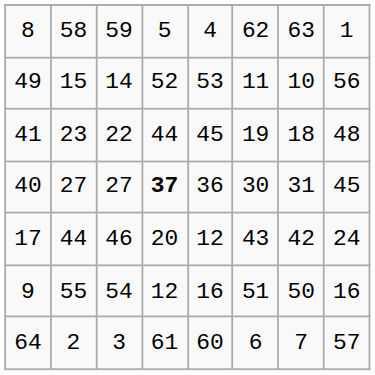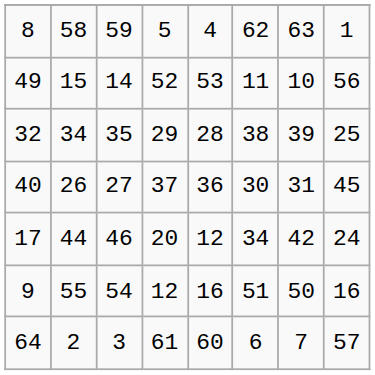- row: 41 | 23 | 22 | 44 | 45 | 19 | 18 | 48
+ row: 32 | 34 | 35 | 29 | 28 | 38 | 39 | 25
40 | column 2: 27 -> 26
40 | column 4: bold -> normal
17 | column 6: 43 -> 34
